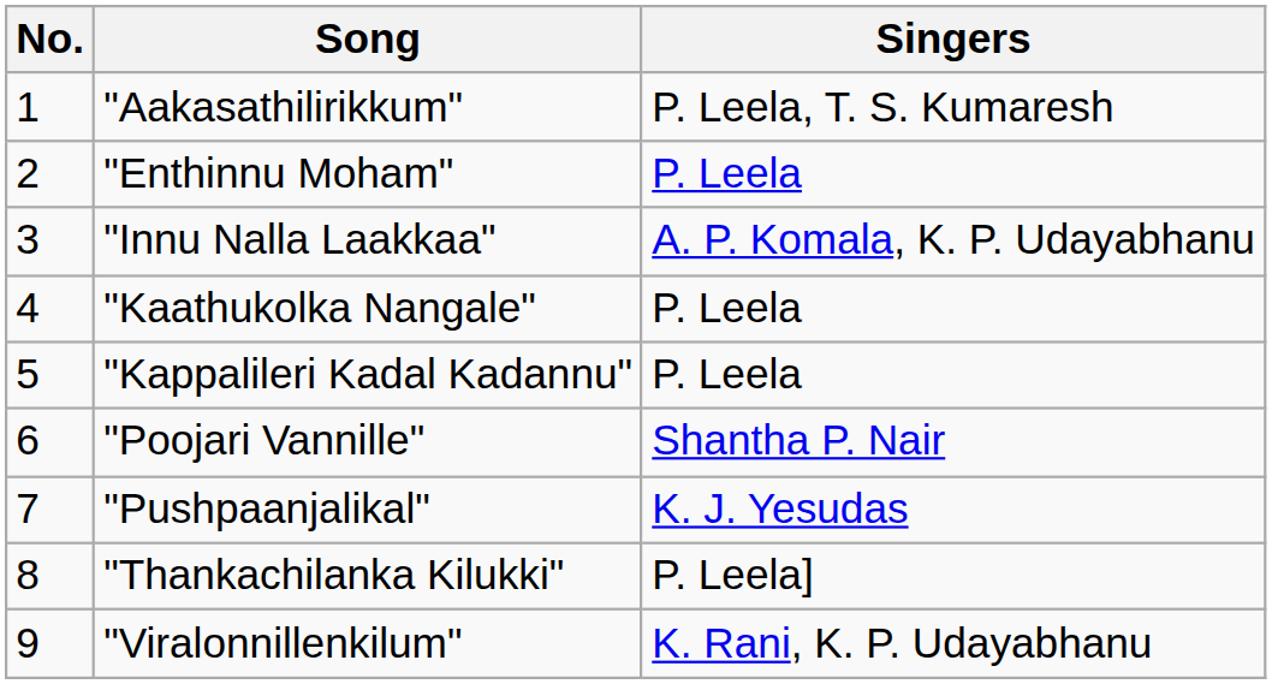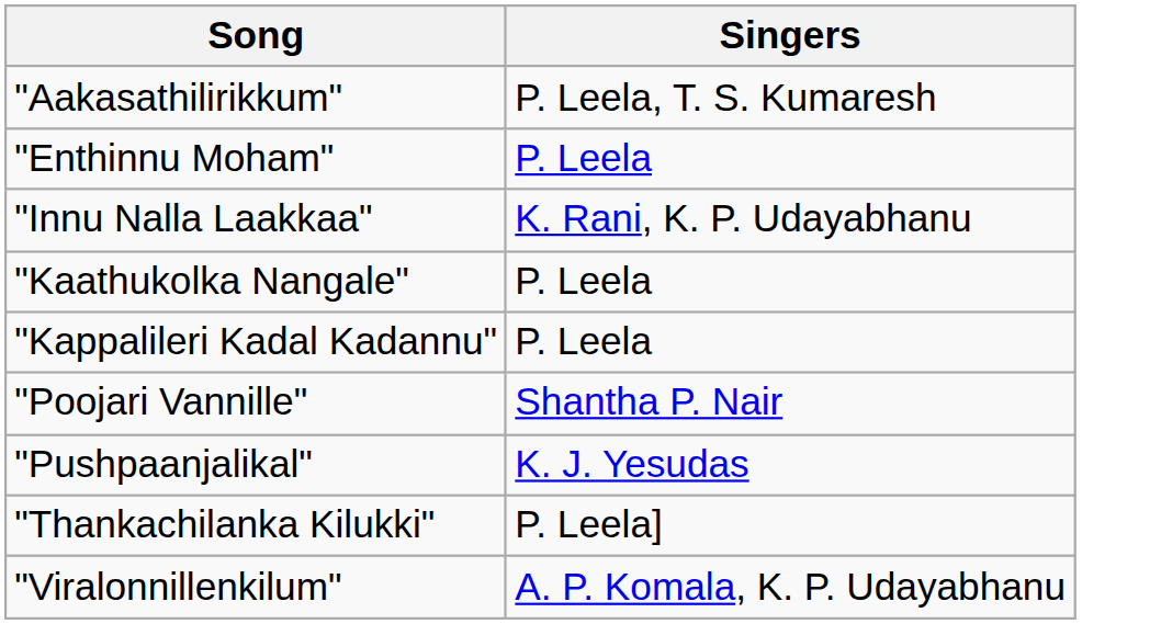- column: No. | 1 | 2 | 3 | 4 | 5 | 6 | 7 | 8 | 9
"Innu Nalla Laakkaa" | Singers: A. P. Komala, K. P. Udayabhanu -> K. Rani, K. P. Udayabhanu
"Viralonnillenkilum" | Singers: K. Rani, K. P. Udayabhanu -> A. P. Komala, K. P. Udayabhanu
